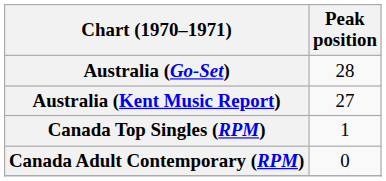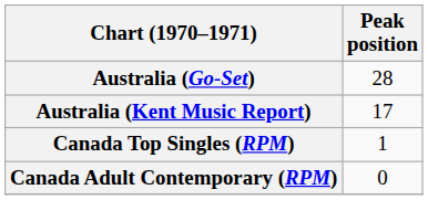Australia (Kent Music Report) | Peak position: 27 -> 17
